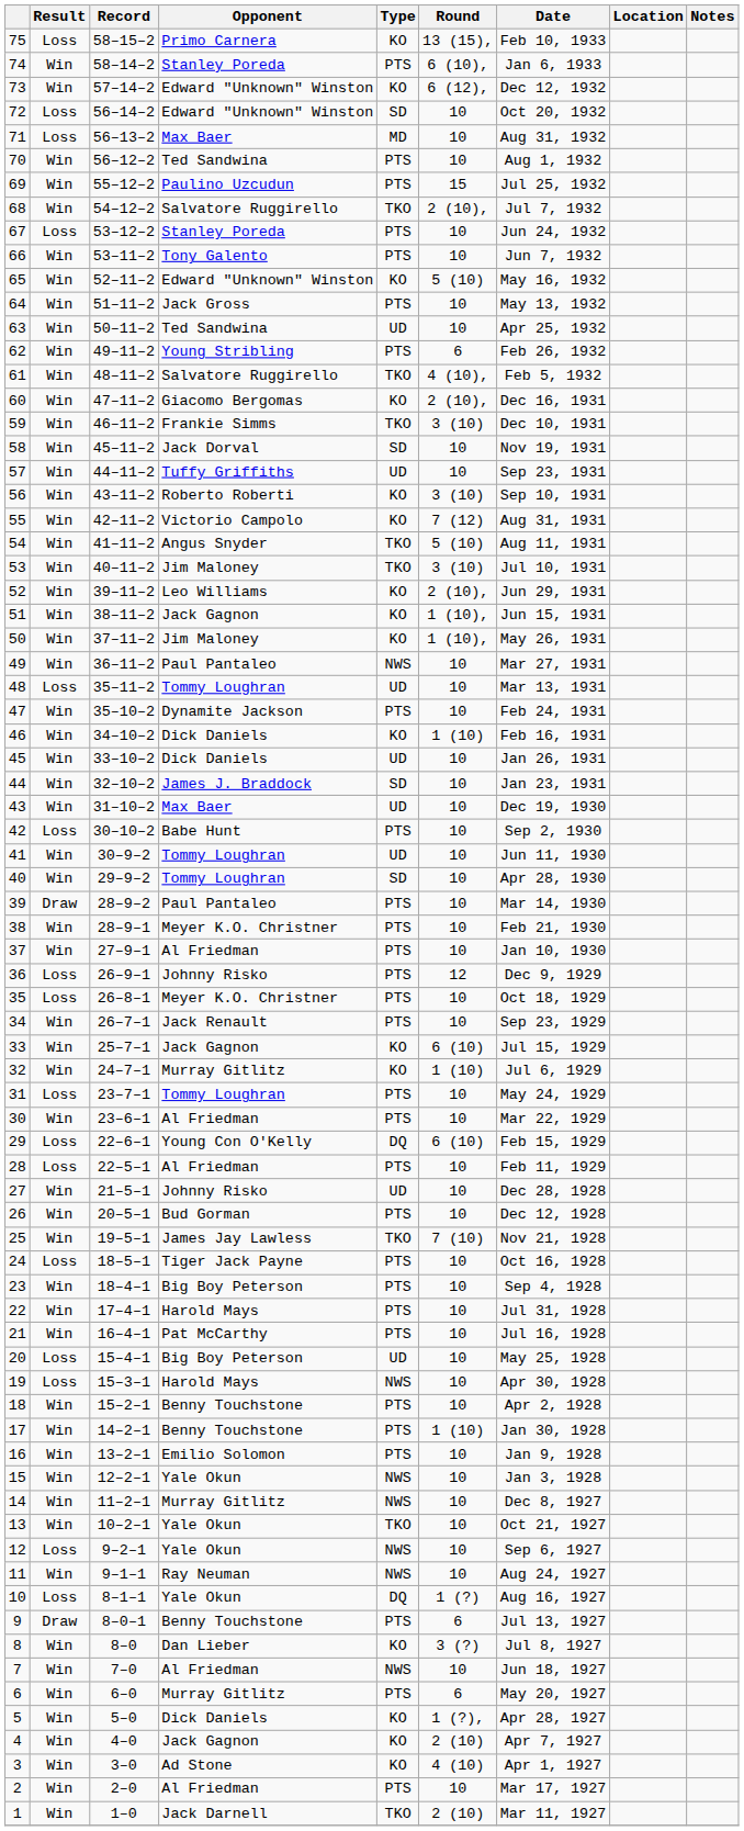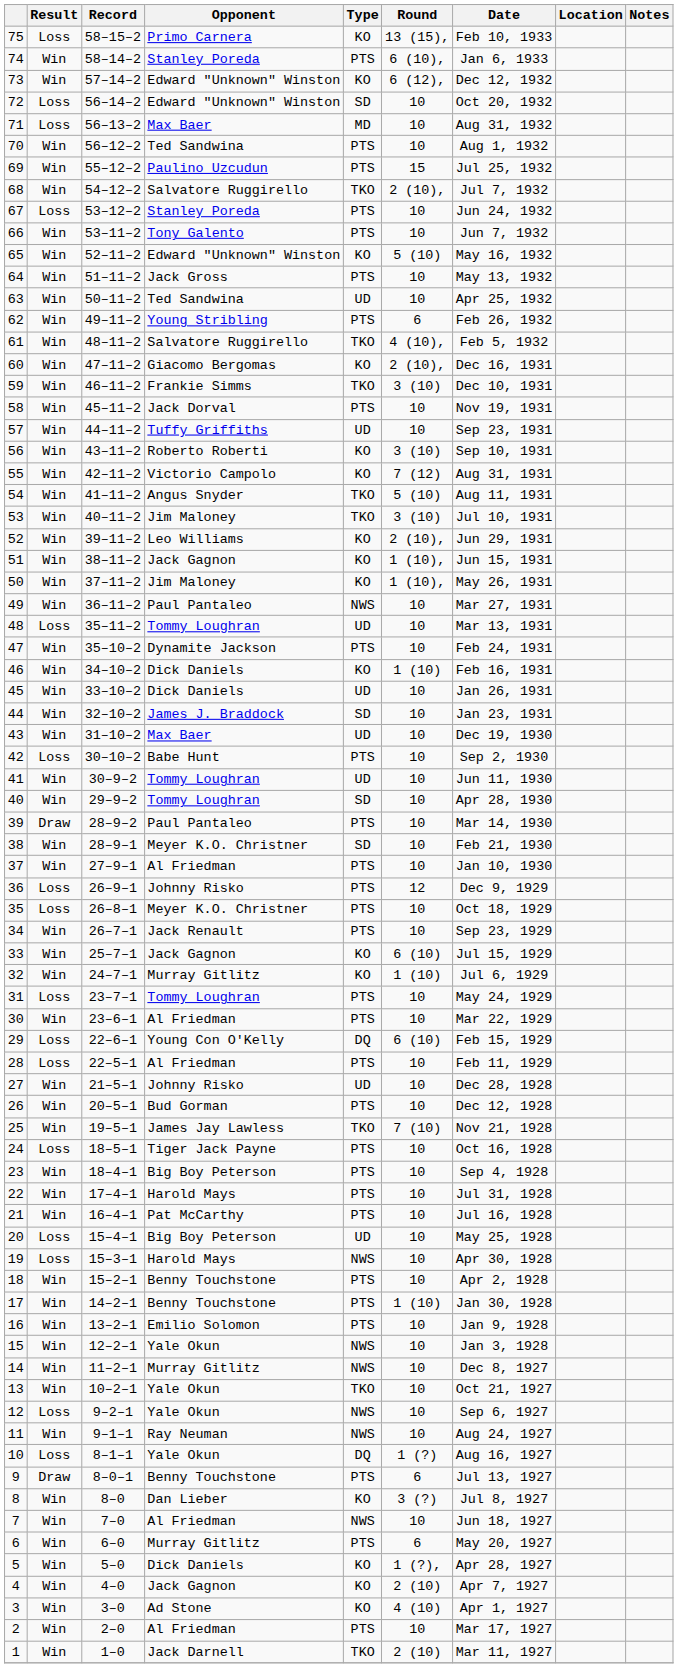58 | Type: SD -> PTS
38 | Type: PTS -> SD
